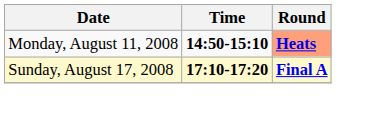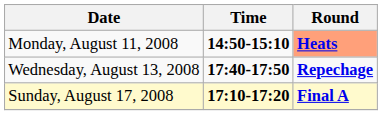+ row: Wednesday, August 13, 2008 | 17:40-17:50 | Repechage
